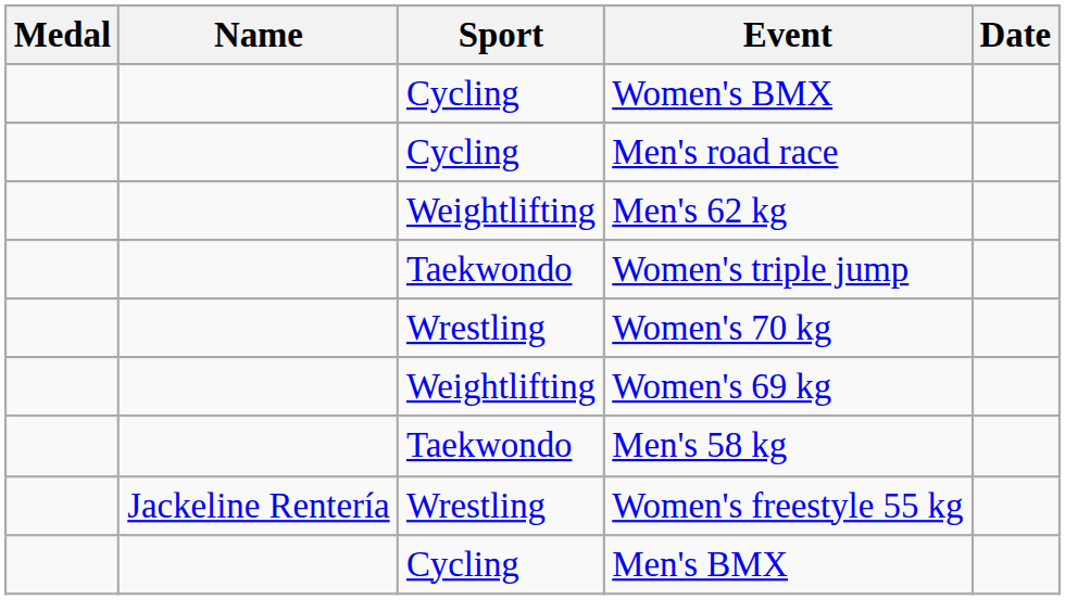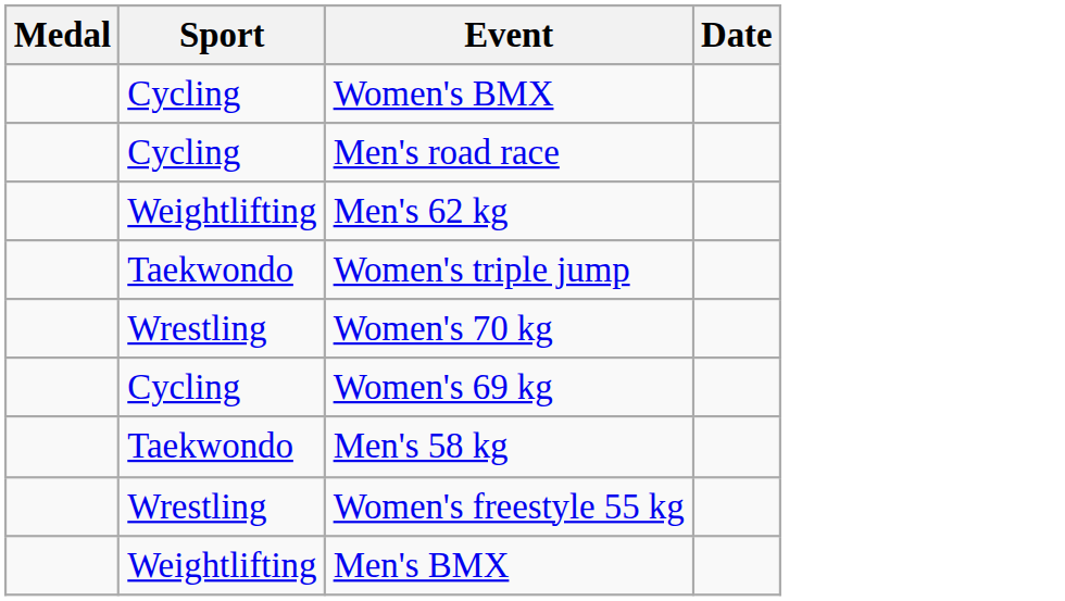- column: Name | Jackeline Rentería
Women's 69 kg | Sport: Weightlifting -> Cycling
Men's BMX | Sport: Cycling -> Weightlifting
